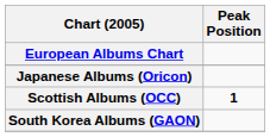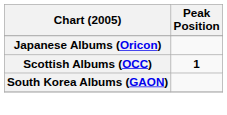- row: European Albums Chart
